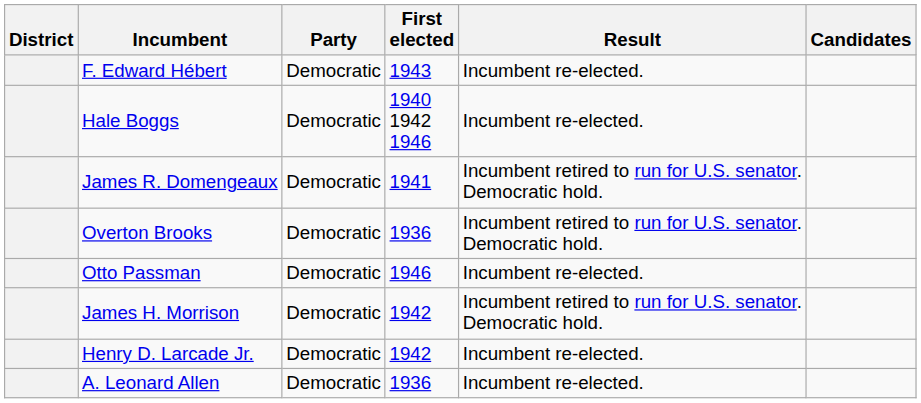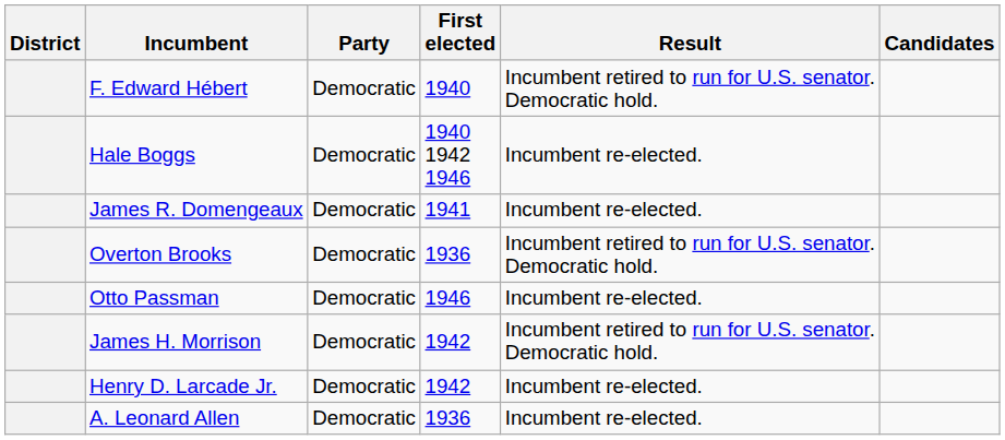F. Edward Hébert | First elected: 1943 -> 1940
F. Edward Hébert | Result: Incumbent re-elected. -> Incumbent retired to run for U.S. senator. Democratic hold.
James R. Domengeaux | Result: Incumbent retired to run for U.S. senator. Democratic hold. -> Incumbent re-elected.
